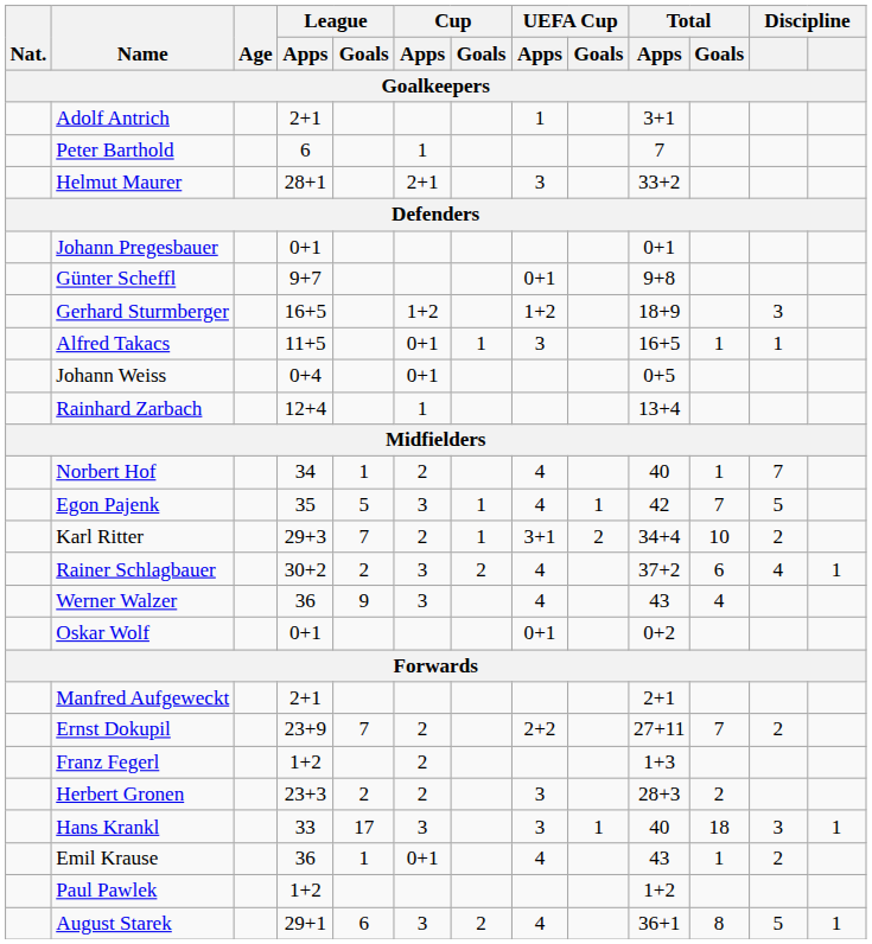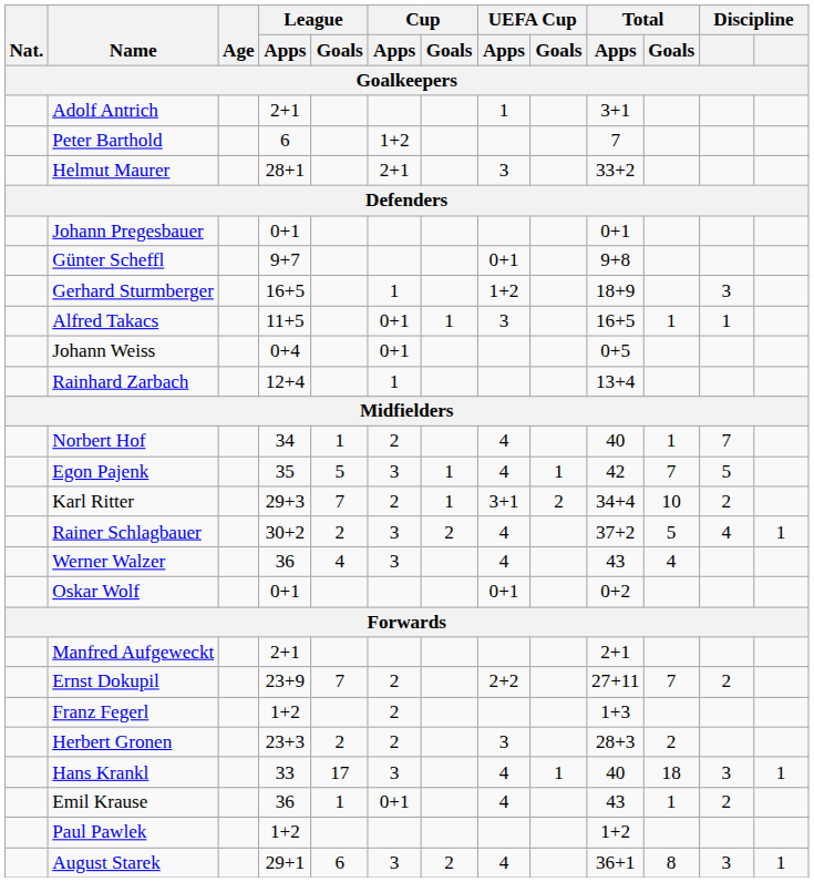Peter Barthold | Cup / Apps: 1 -> 1+2
Gerhard Sturmberger | Cup / Apps: 1+2 -> 1
Rainer Schlagbauer | Total / Goals: 6 -> 5
Werner Walzer | League / Goals: 9 -> 4
Hans Krankl | UEFA Cup / Apps: 3 -> 4
August Starek | column 12: 5 -> 3
